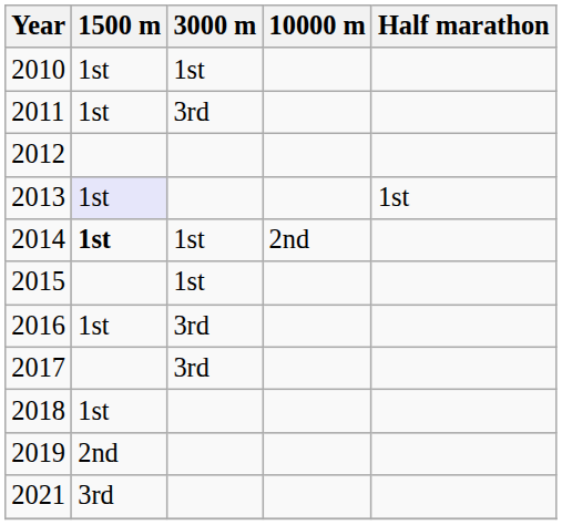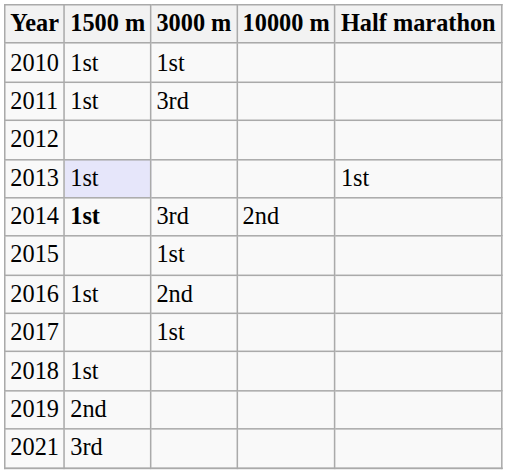2014 | 3000 m: 1st -> 3rd
2016 | 3000 m: 3rd -> 2nd
2017 | 3000 m: 3rd -> 1st
